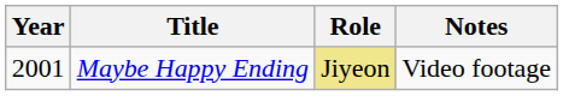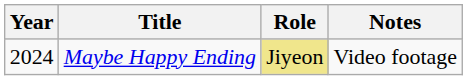Maybe Happy Ending | Year: 2001 -> 2024
